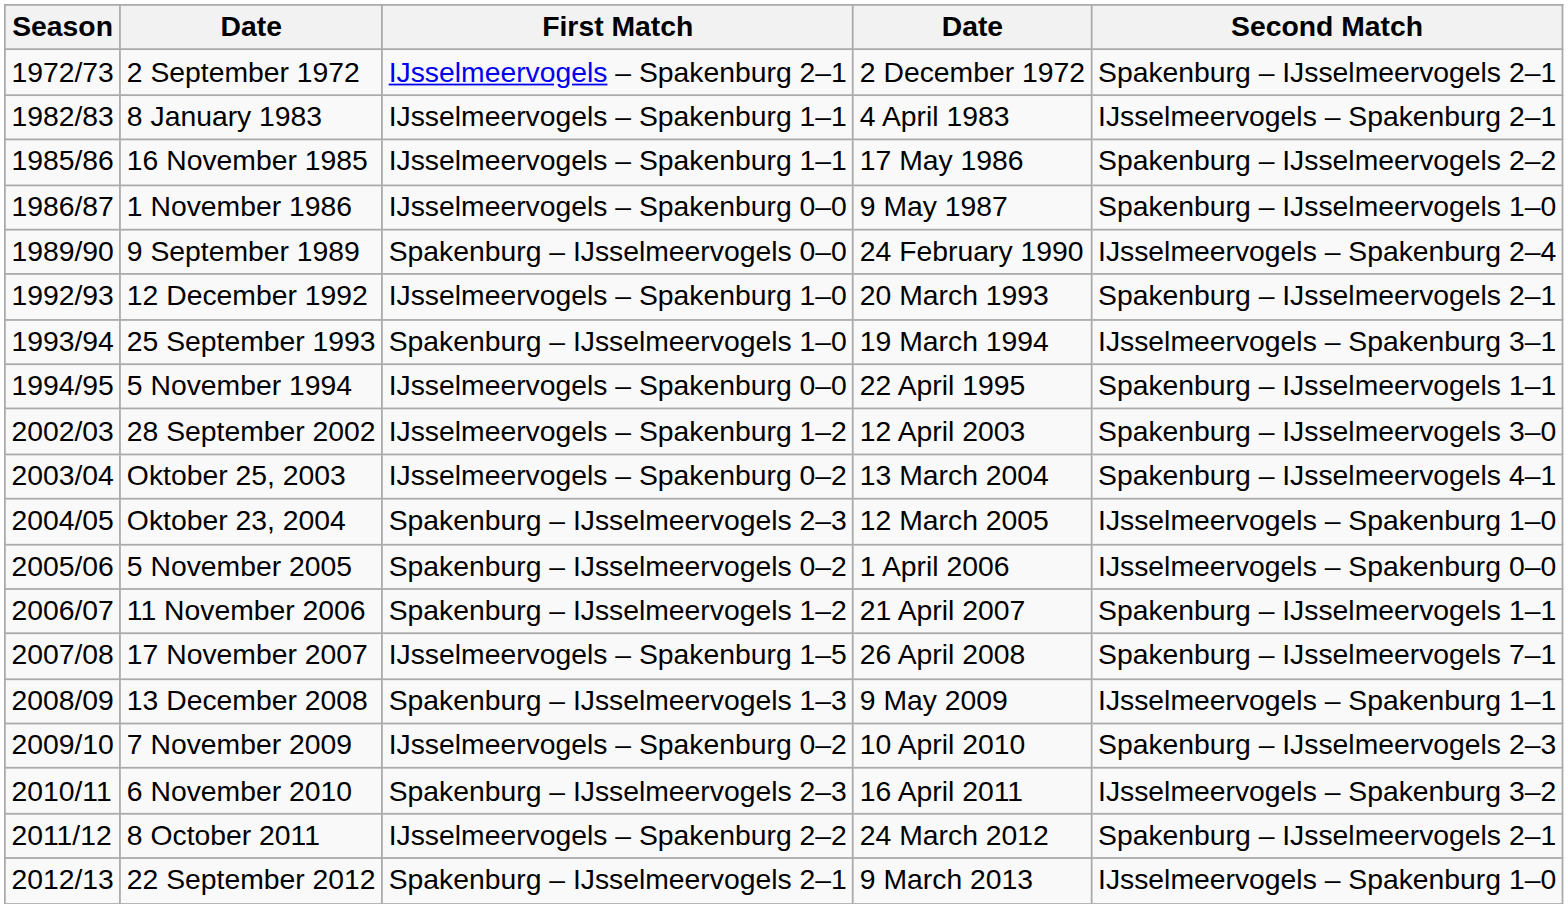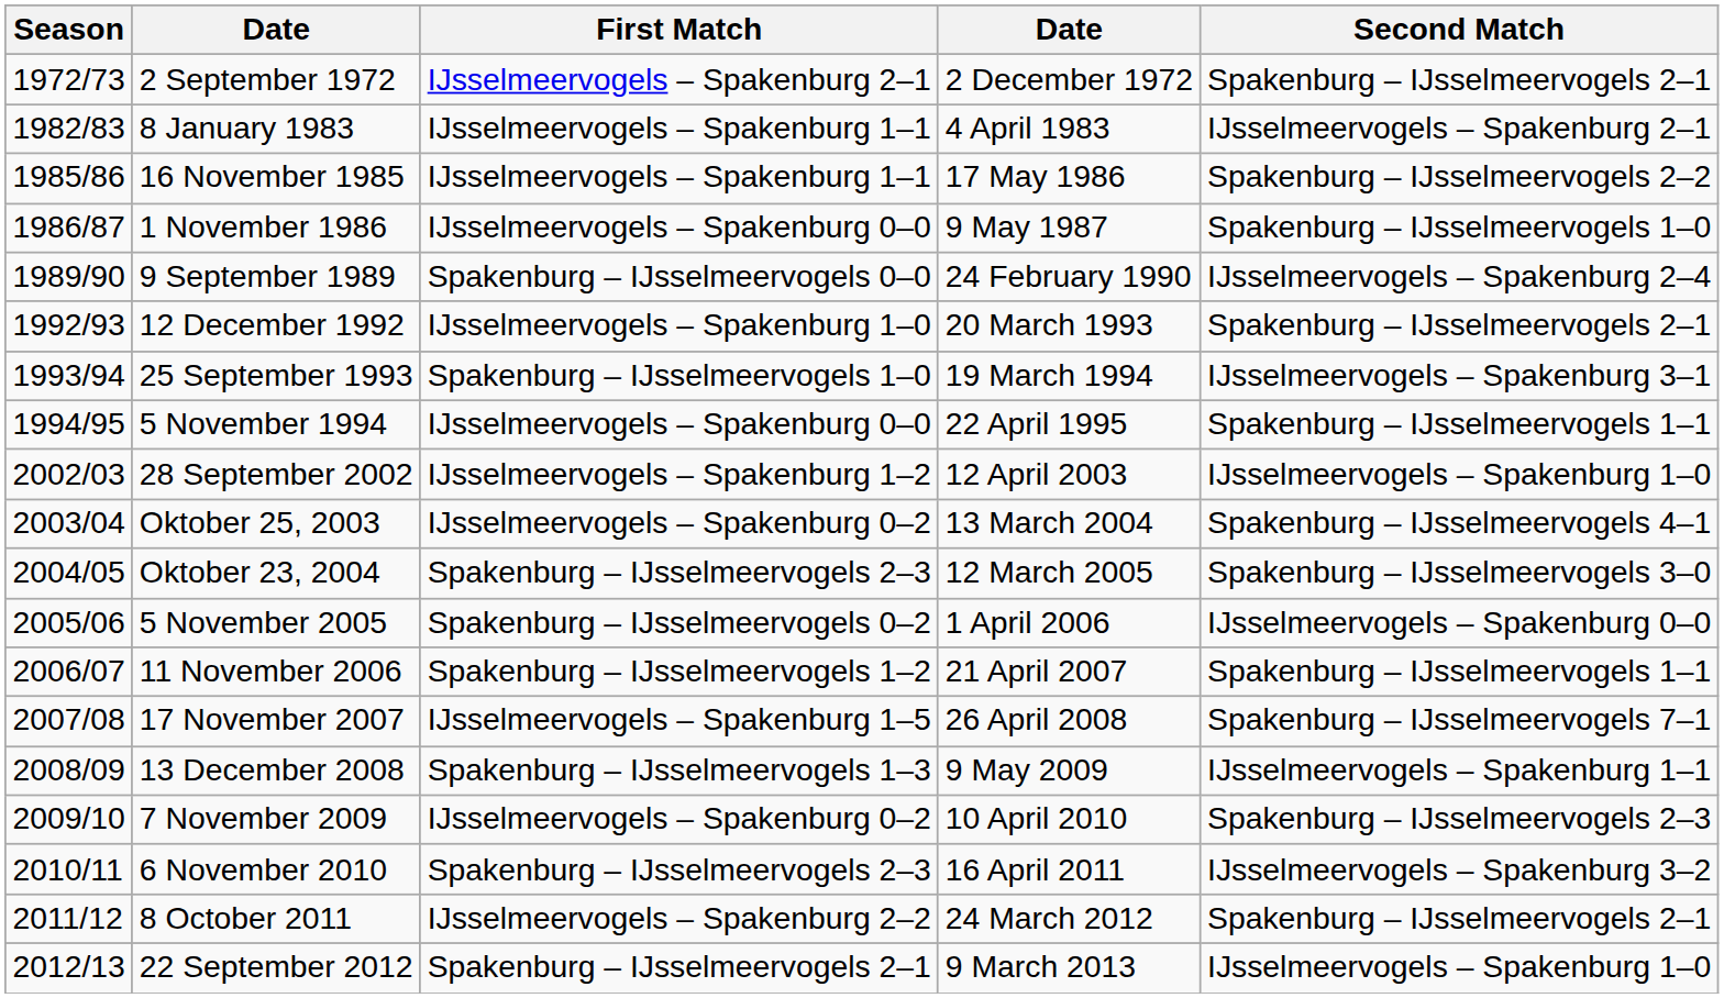28 September 2002 | Second Match: Spakenburg – IJsselmeervogels 3–0 -> IJsselmeervogels – Spakenburg 1–0
Oktober 23, 2004 | Second Match: IJsselmeervogels – Spakenburg 1–0 -> Spakenburg – IJsselmeervogels 3–0
